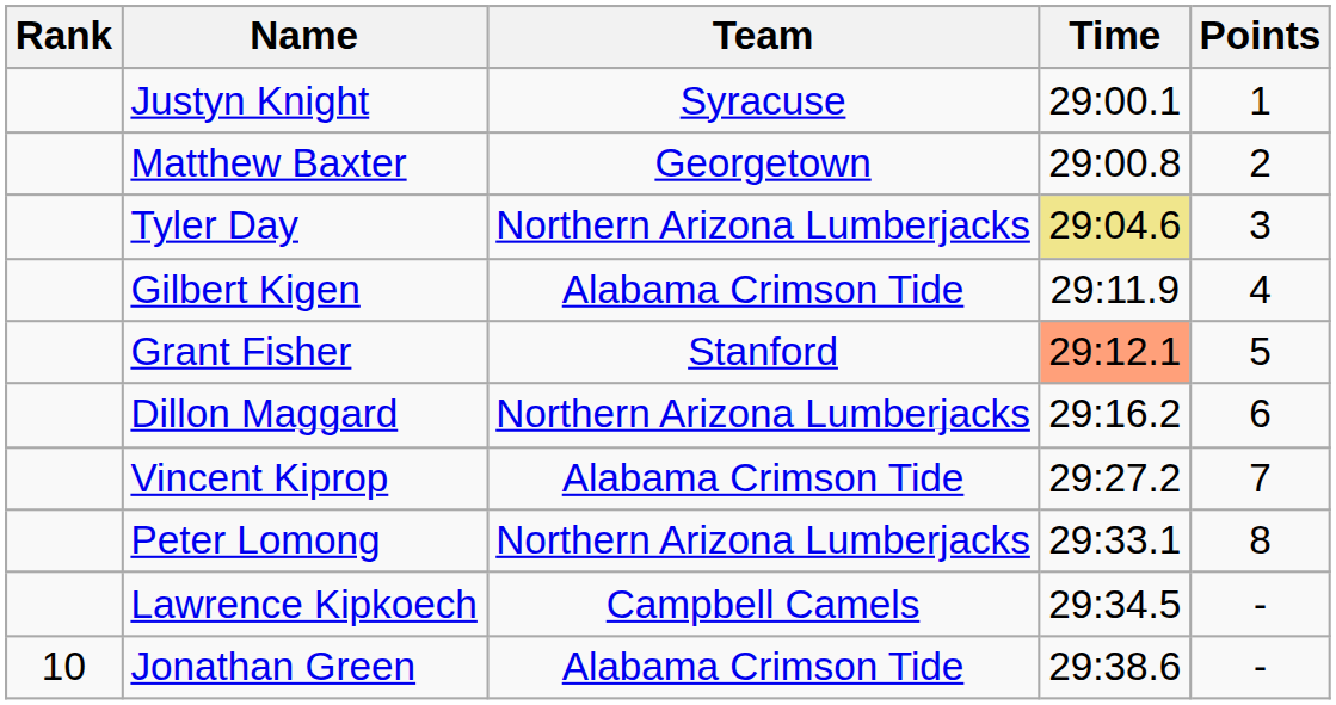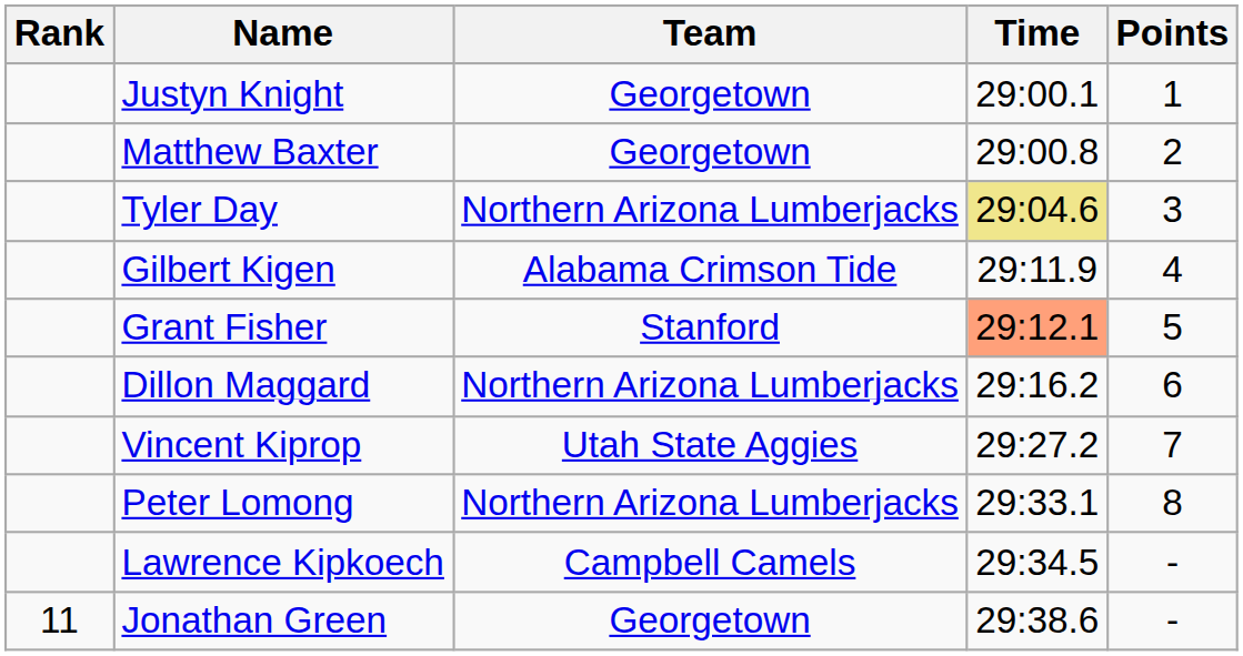Justyn Knight | Team: Syracuse -> Georgetown
Vincent Kiprop | Team: Alabama Crimson Tide -> Utah State Aggies
Jonathan Green | Rank: 10 -> 11
Jonathan Green | Team: Alabama Crimson Tide -> Georgetown
